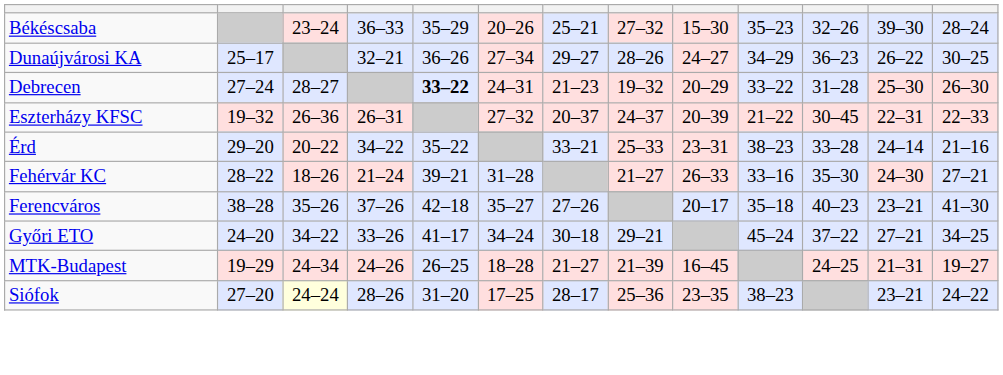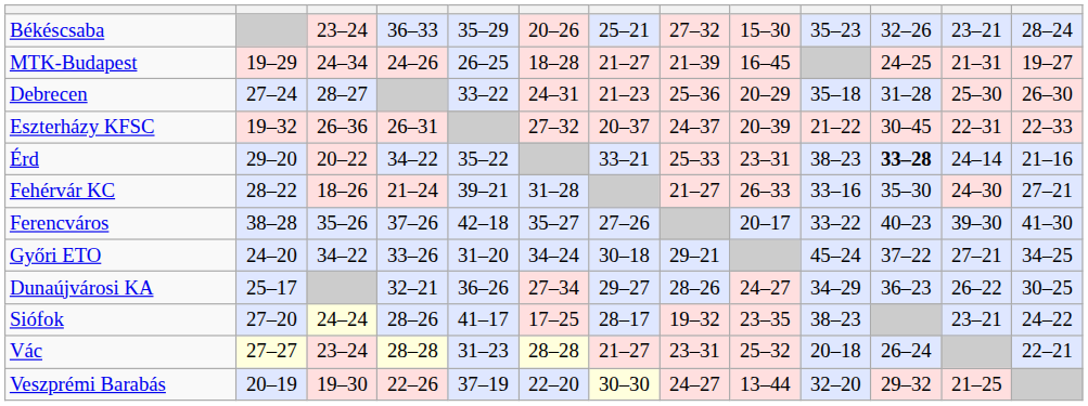Békéscsaba | column 12: 39–30 -> 23–21
rows swapped: Dunaújvárosi KA <-> MTK-Budapest
Debrecen | column 5: bold -> normal
Debrecen | column 8: 19–32 -> 25–36
Debrecen | column 10: 33–22 -> 35–18
Érd | column 11: normal -> bold
Ferencváros | column 10: 35–18 -> 33–22
Ferencváros | column 12: 23–21 -> 39–30
Győri ETO | column 5: 41–17 -> 31–20
Siófok | column 5: 31–20 -> 41–17
Siófok | column 8: 25–36 -> 19–32
+ row: Vác | 27–27 | 23–24 | 28–28 | 31–23 | 28–28 | 21–27 | 23–31 | 25–32 | 20–18 | 26–24 | 22–21
+ row: Veszprémi Barabás | 20–19 | 19–30 | 22–26 | 37–19 | 22–20 | 30–30 | 24–27 | 13–44 | 32–20 | 29–32 | 21–25
